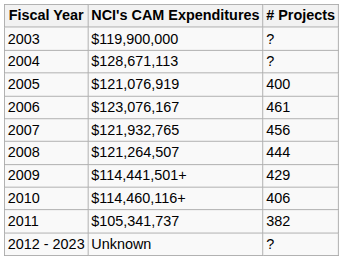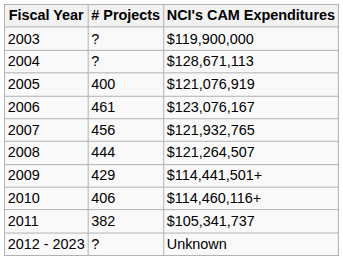columns swapped: NCI's CAM Expenditures <-> # Projects
